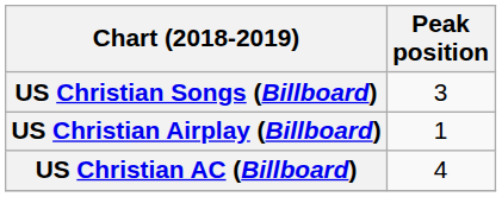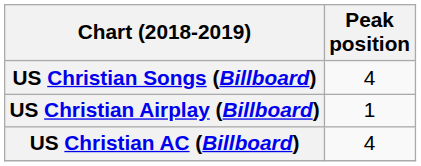US Christian Songs (Billboard) | Peak position: 3 -> 4
